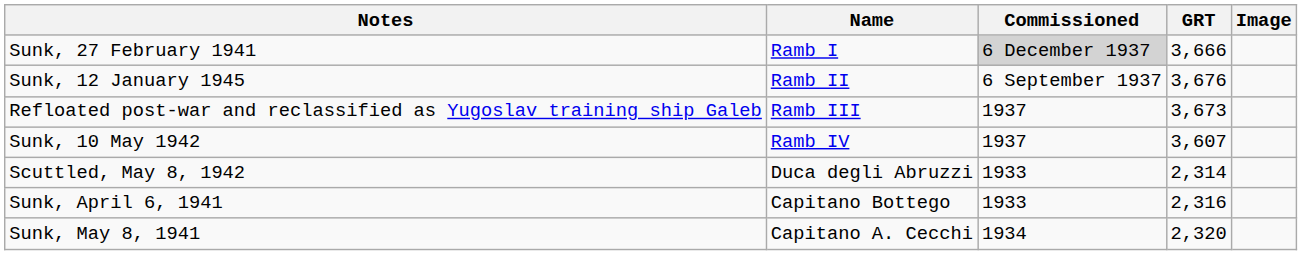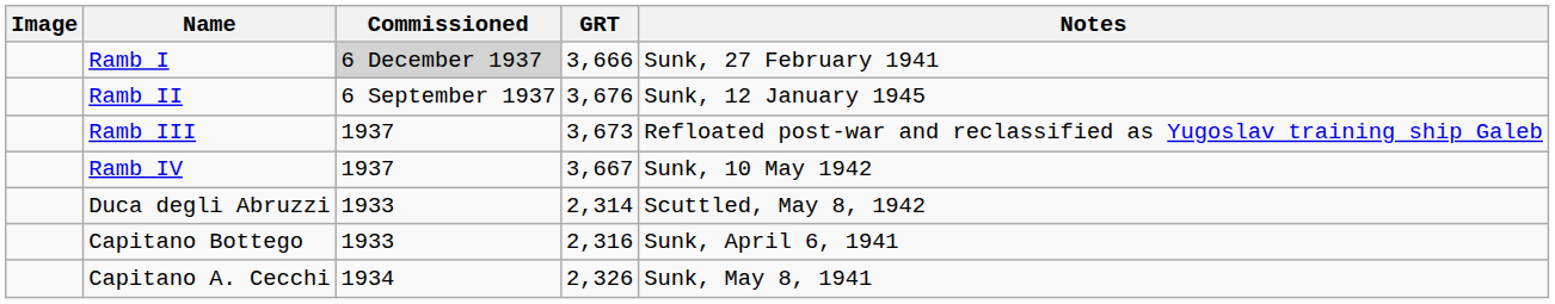columns swapped: Image <-> Notes
Ramb IV | GRT: 3,607 -> 3,667
Capitano A. Cecchi | GRT: 2,320 -> 2,326
